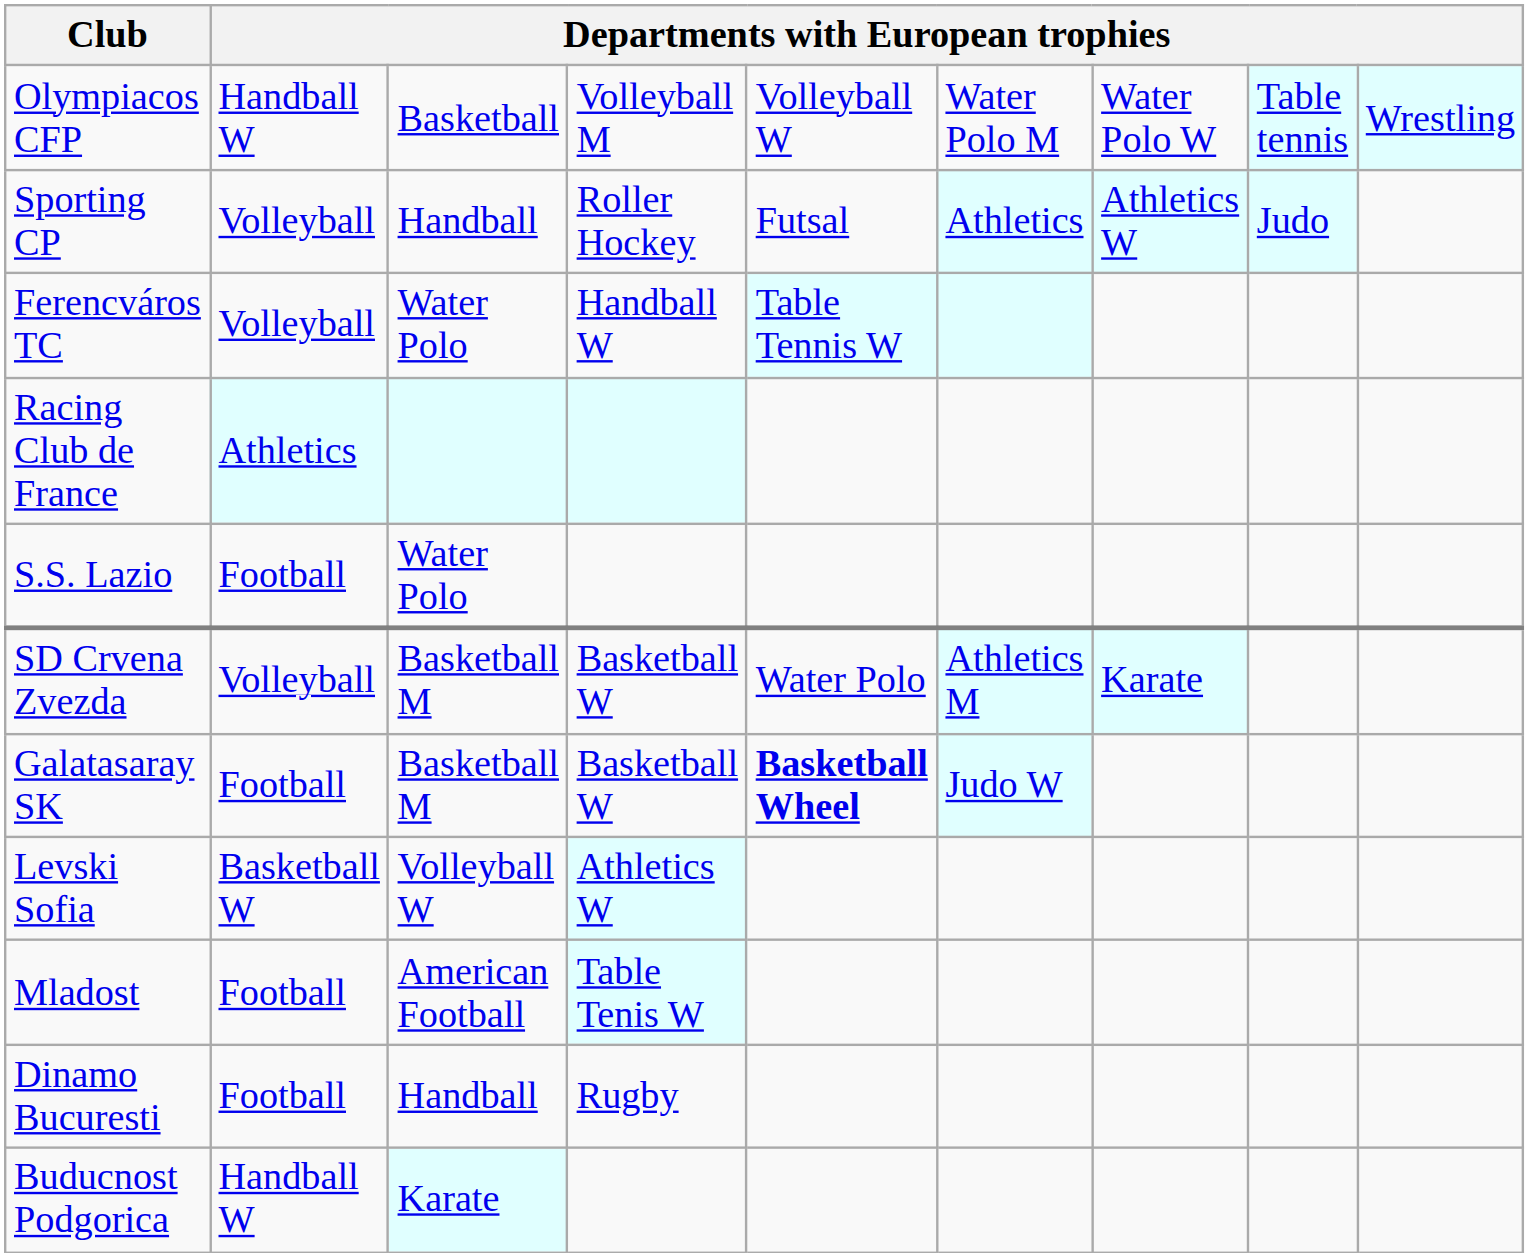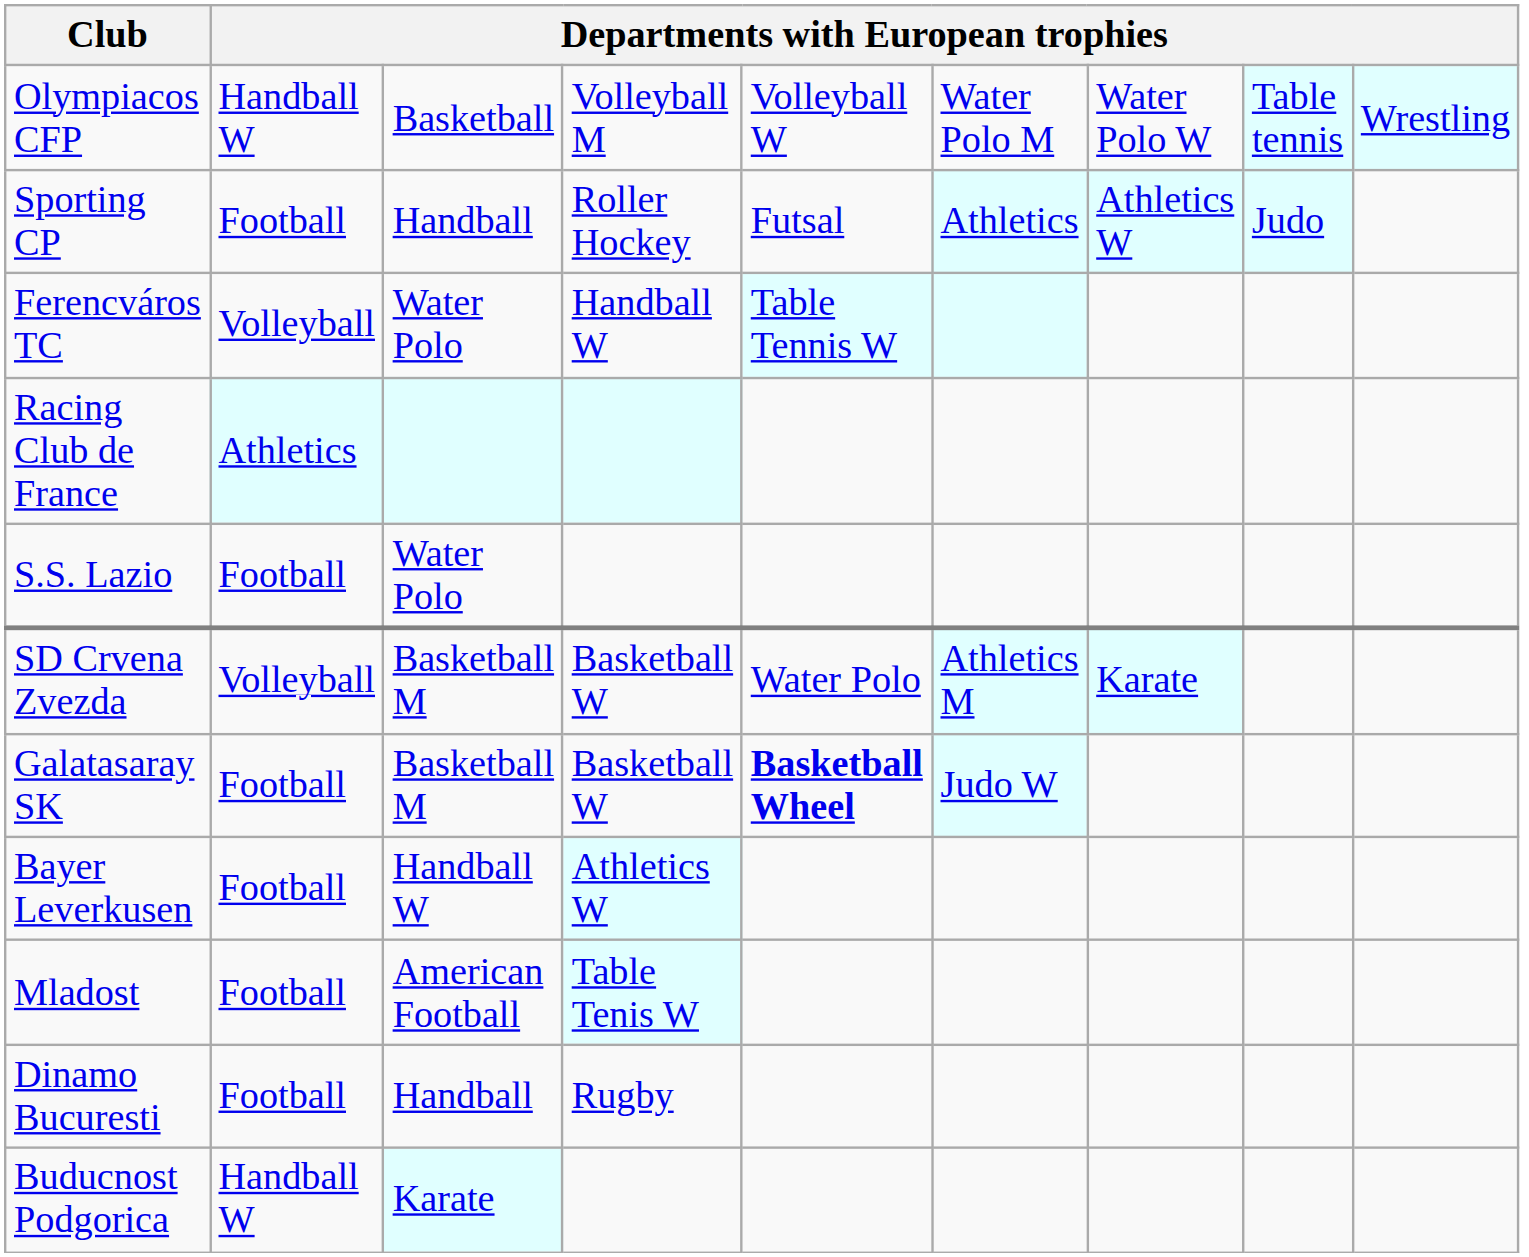Sporting CP | column 2: Volleyball -> Football
- row: Levski Sofia | Basketball W | Volleyball W | Athletics W
+ row: Bayer Leverkusen | Football | Handball W | Athletics W
